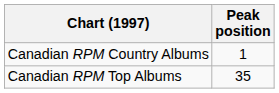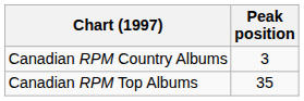Canadian RPM Country Albums | Peak position: 1 -> 3
